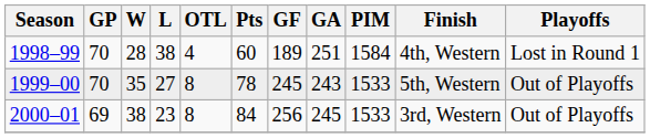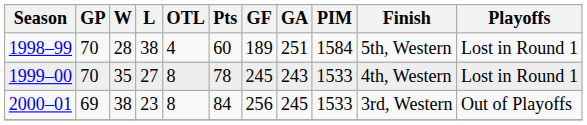1998–99 | Finish: 4th, Western -> 5th, Western
1999–00 | Finish: 5th, Western -> 4th, Western
1999–00 | Playoffs: Out of Playoffs -> Lost in Round 1
